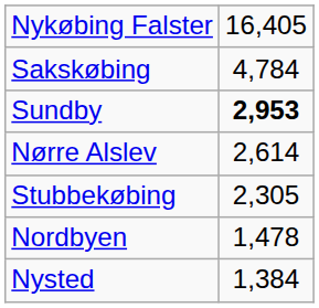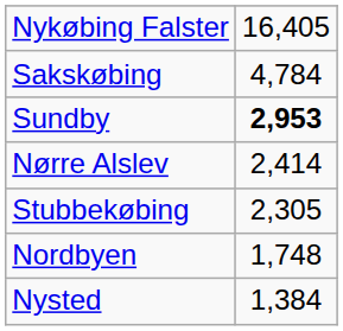Nørre Alslev | column 2: 2,614 -> 2,414
Nordbyen | column 2: 1,478 -> 1,748
